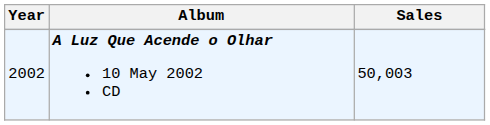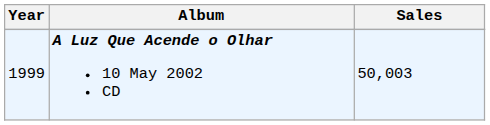A Luz Que Acende o Olhar 10 May 2002 CD | Year: 2002 -> 1999
